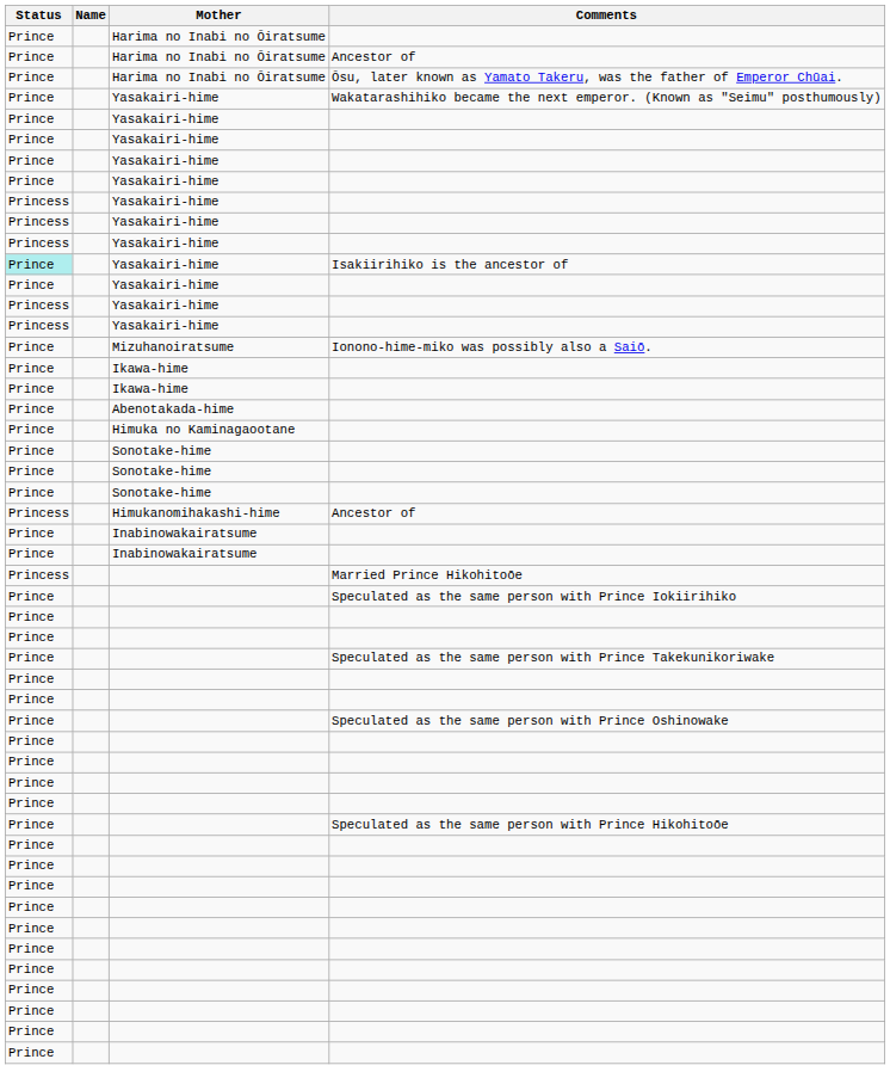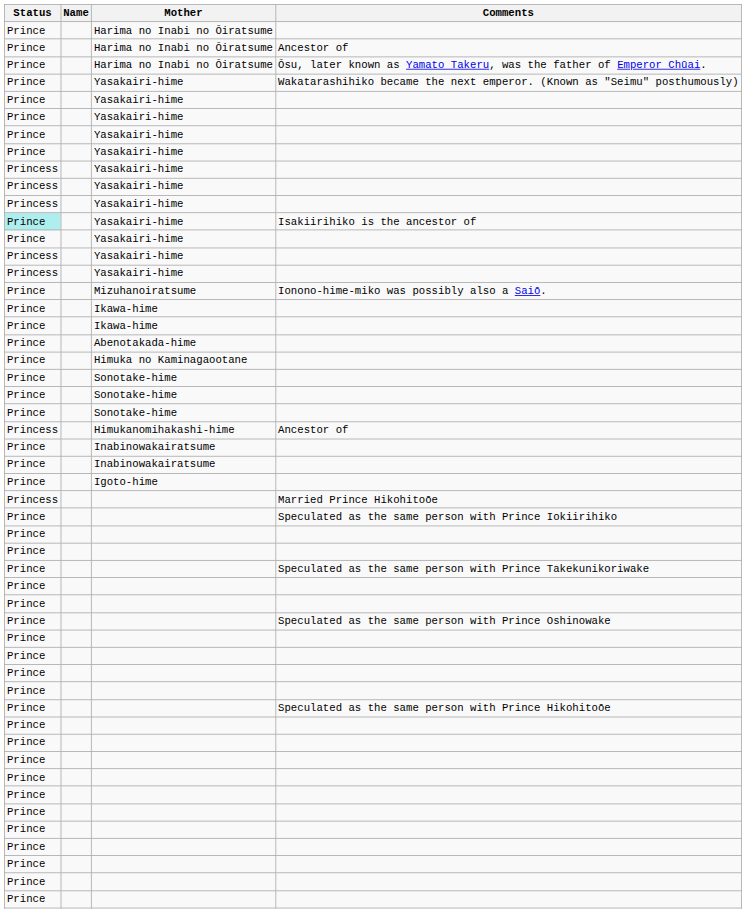+ row: Prince | Igoto-hime
